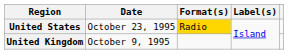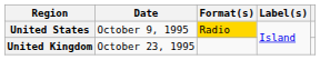United States | Date: October 23, 1995 -> October 9, 1995
United Kingdom | Date: October 9, 1995 -> October 23, 1995
